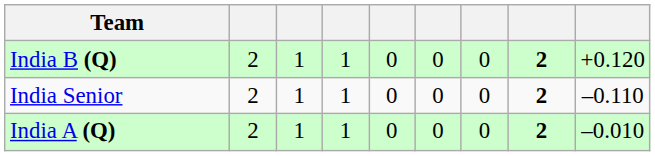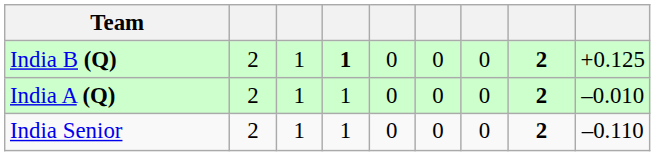India B (Q) | column 4: normal -> bold
India B (Q) | column 9: +0.120 -> +0.125
rows swapped: India A (Q) <-> India Senior
